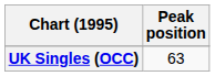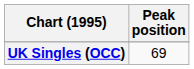UK Singles (OCC) | Peak position: 63 -> 69
